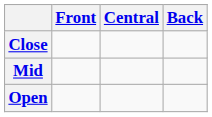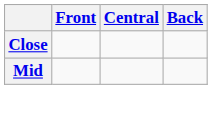- row: Open
